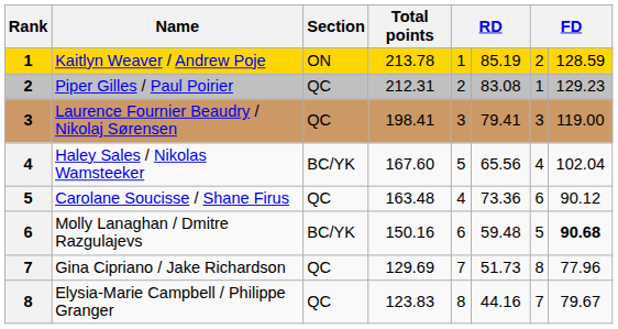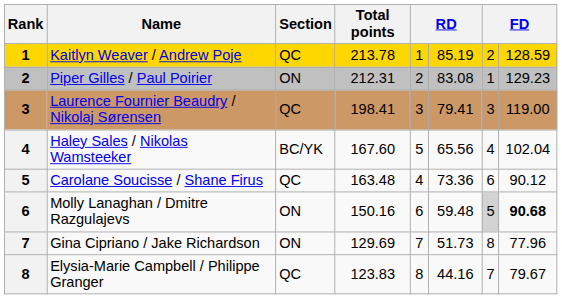Kaitlyn Weaver / Andrew Poje | Section: ON -> QC
Piper Gilles / Paul Poirier | Section: QC -> ON
Molly Lanaghan / Dmitre Razgulajevs | Section: BC/YK -> ON
Molly Lanaghan / Dmitre Razgulajevs | column 7: no background -> lightgrey background
Gina Cipriano / Jake Richardson | Section: QC -> ON
